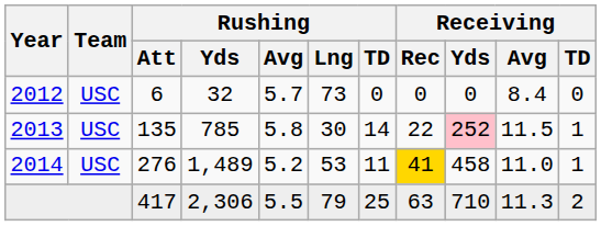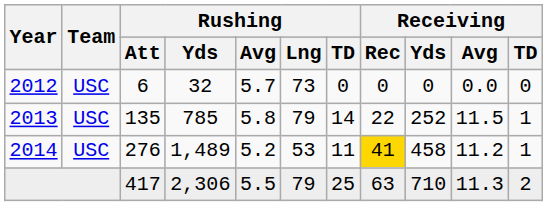2012 | Receiving / Avg: 8.4 -> 0.0
2013 | Rushing / Lng: 30 -> 79
2013 | Receiving / Yds: pink background -> no background
2014 | Receiving / Avg: 11.0 -> 11.2
